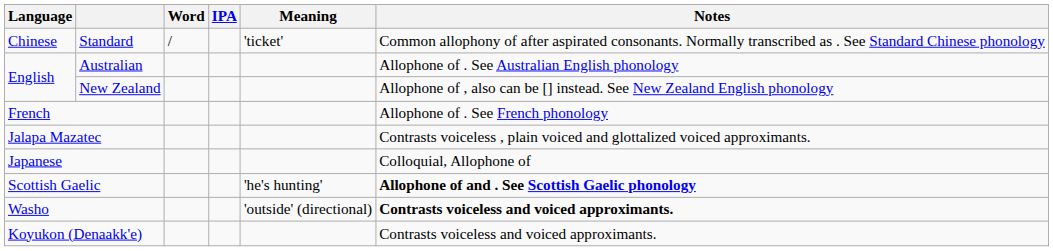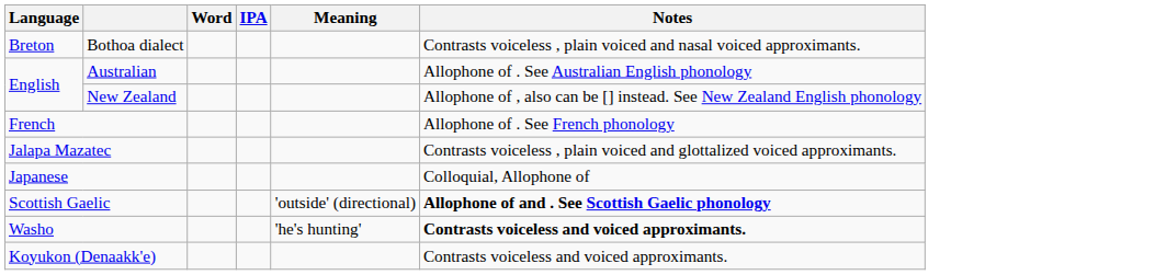+ row: Breton | Bothoa dialect | Contrasts voiceless , plain voiced and nasal voiced approximants.
- row: Chinese | Standard | / | 'ticket' | Common allophony of after aspirated consonants. Normally transcribed as . See Standard Chinese phonology
Scottish Gaelic | Meaning: 'he's hunting' -> 'outside' (directional)
Washo | Meaning: 'outside' (directional) -> 'he's hunting'
